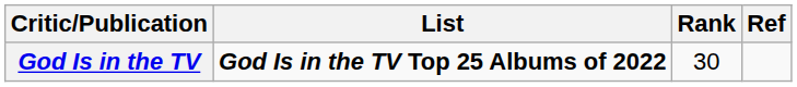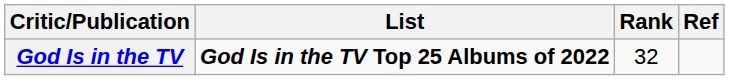God Is in the TV | Rank: 30 -> 32
